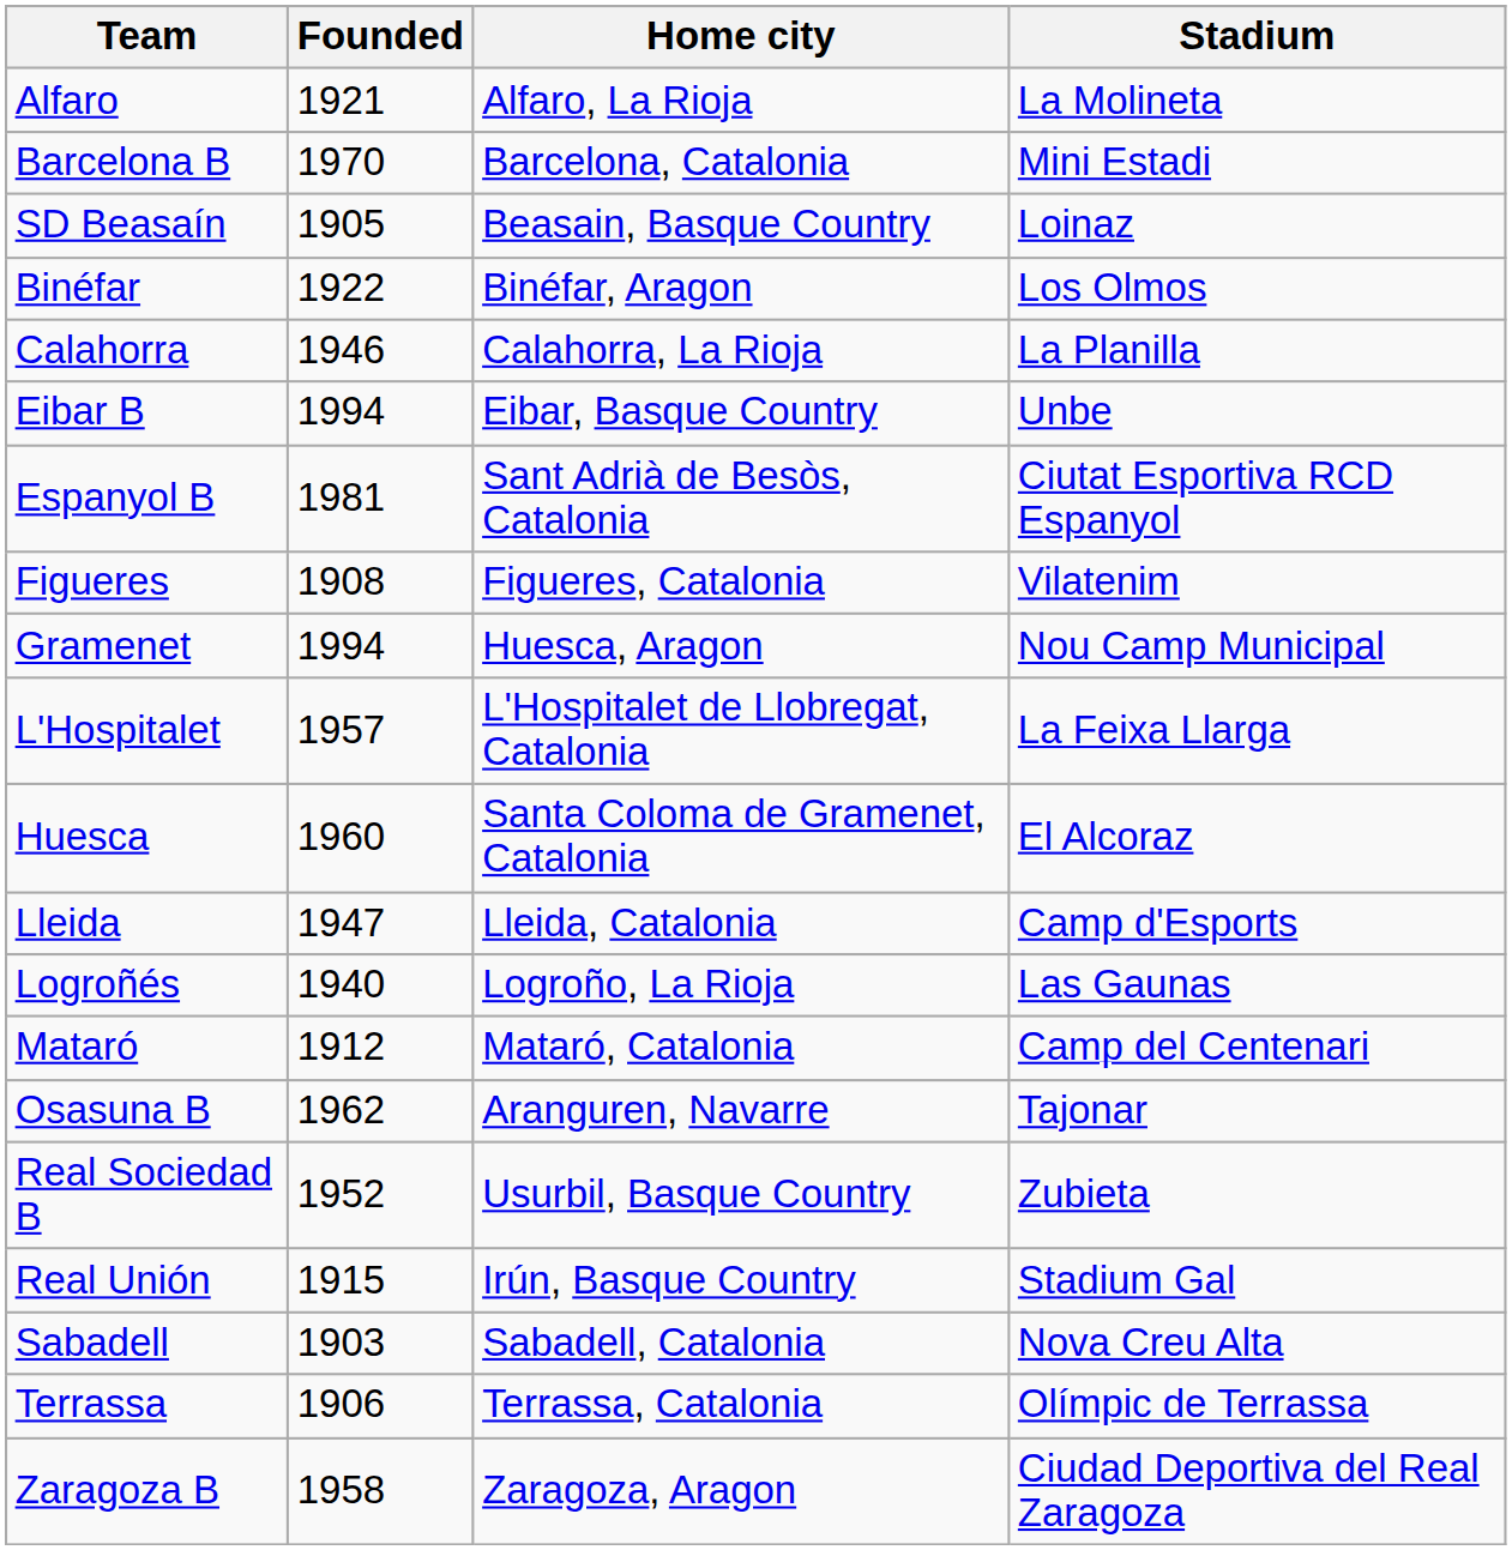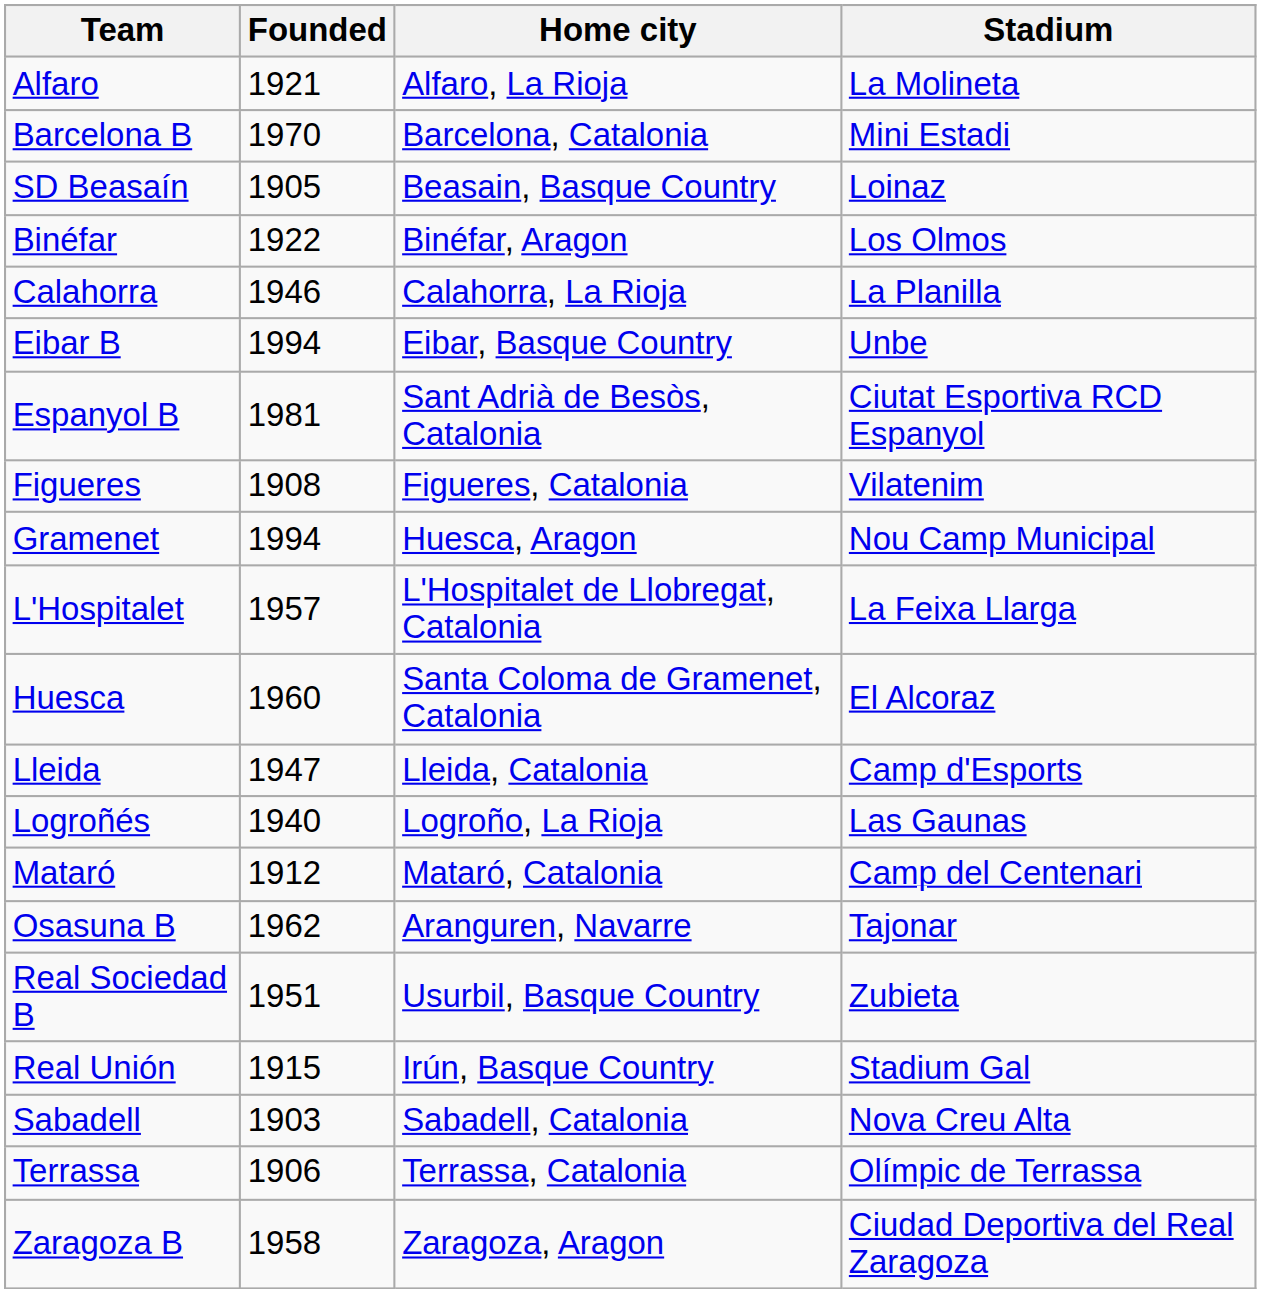Real Sociedad B | Founded: 1952 -> 1951
